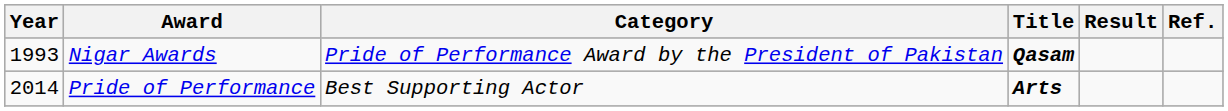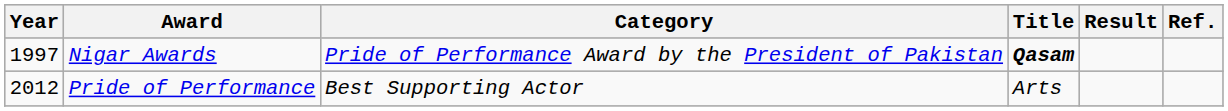Nigar Awards | Year: 1993 -> 1997
Pride of Performance | Year: 2014 -> 2012
Pride of Performance | Title: bold -> normal
